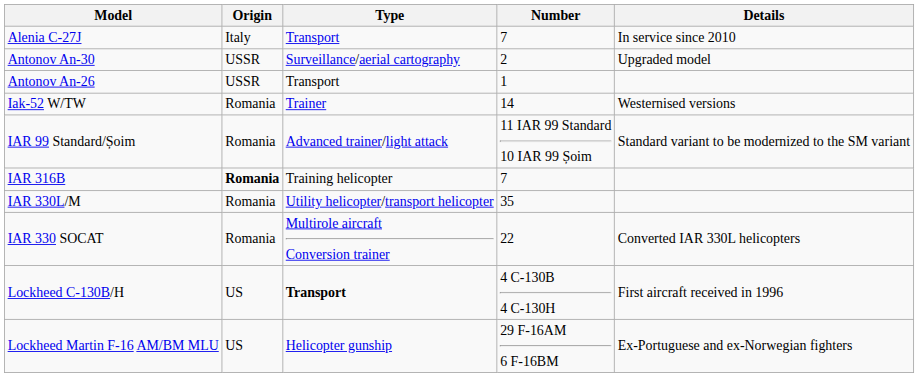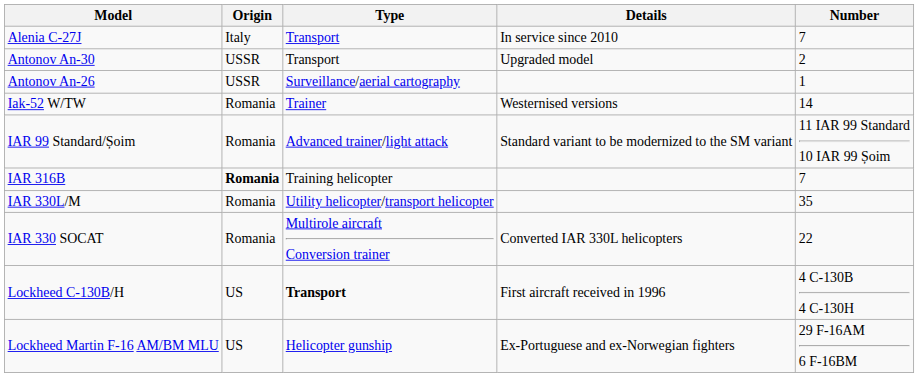columns swapped: Number <-> Details
Antonov An-30 | Type: Surveillance/aerial cartography -> Transport
Antonov An-26 | Type: Transport -> Surveillance/aerial cartography
